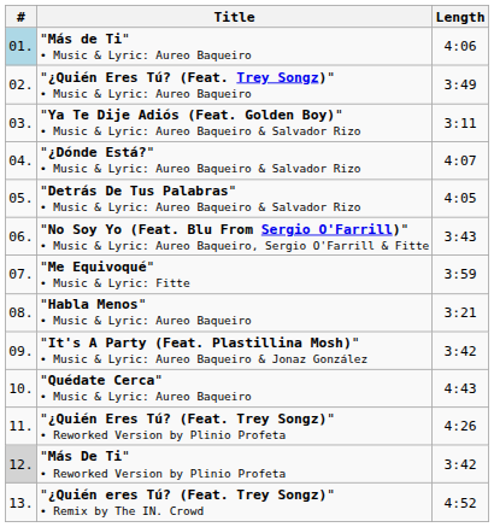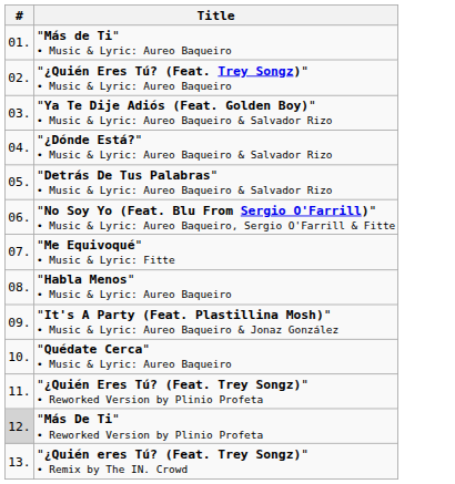- column: Length | 4:06 | 3:49 | 3:11 | 4:07 | 4:05 | 3:43 | 3:59 | 3:21 | 3:42 | 4:43 | 4:26 | 3:42 | 4:52
"Más de Ti" • Music & Lyric: Aureo Baqueiro | #: lightblue background -> no background
